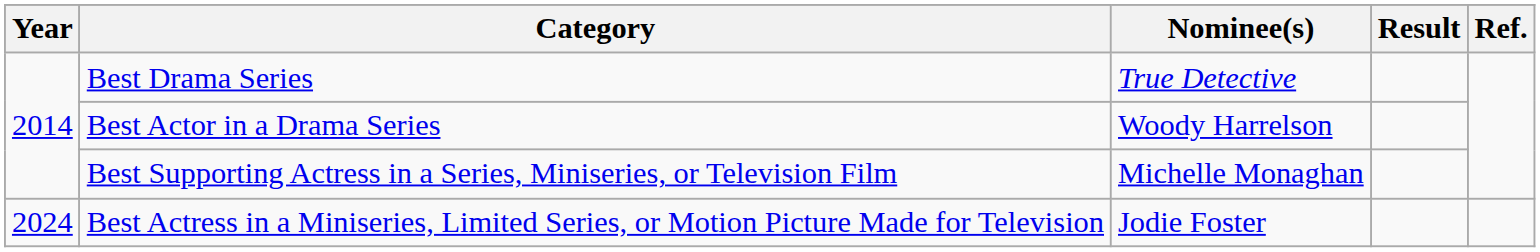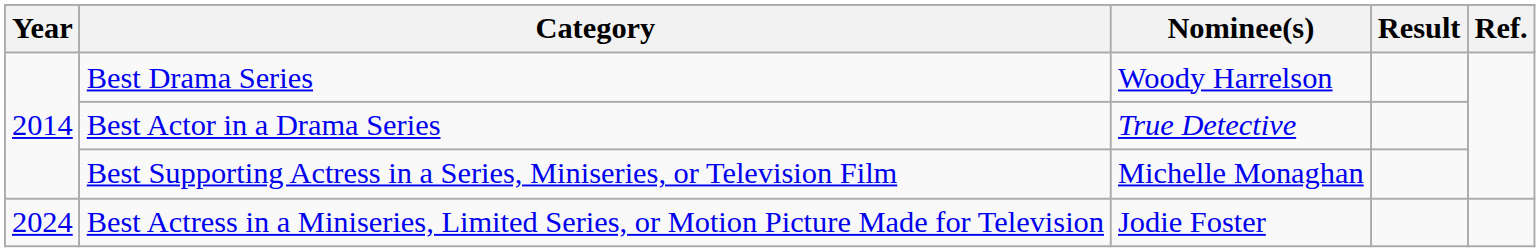Best Drama Series | Nominee(s): True Detective -> Woody Harrelson
Best Actor in a Drama Series | Nominee(s): Woody Harrelson -> True Detective
